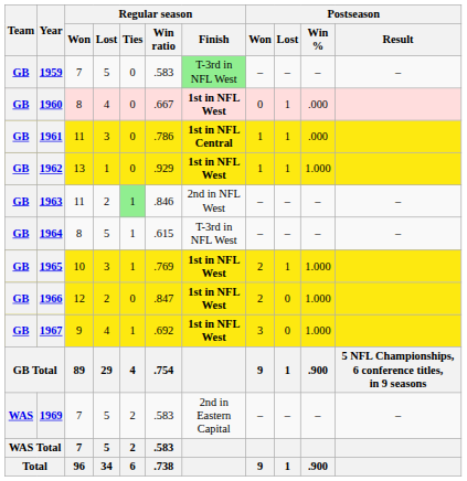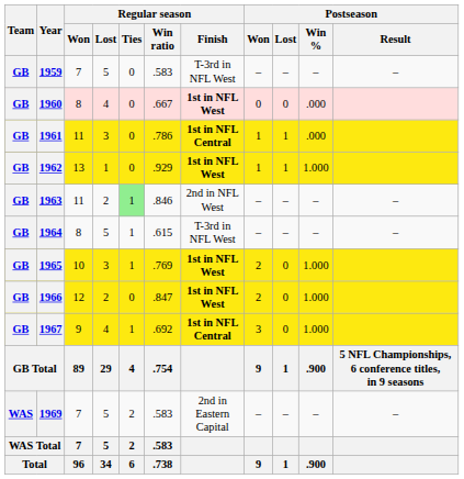1959 | Regular season / Finish: lightgreen background -> no background
1960 | Postseason / Lost: 1 -> 0
1965 | Postseason / Lost: 1 -> 0
1967 | Regular season / Finish: 1st in NFL West -> 1st in NFL Central
